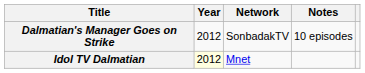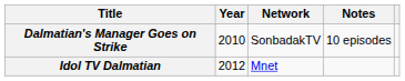Dalmatian's Manager Goes on Strike | Year: 2012 -> 2010
Idol TV Dalmatian | Year: lightyellow background -> no background
